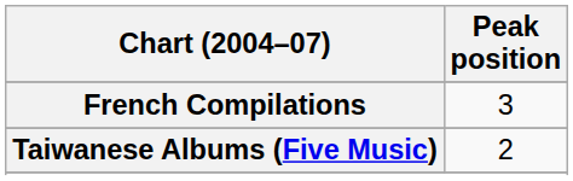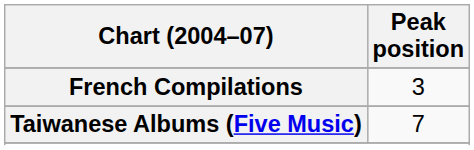Taiwanese Albums (Five Music) | Peak position: 2 -> 7
